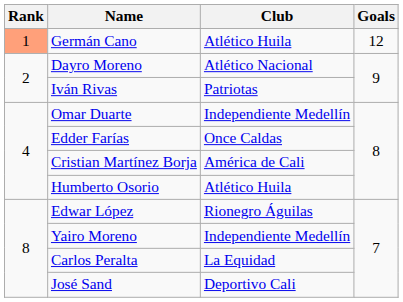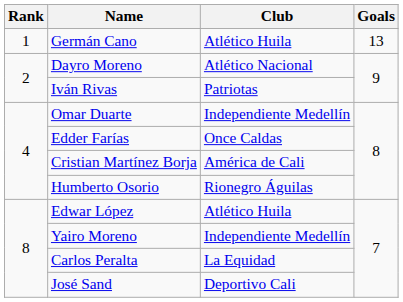Germán Cano | Rank: lightsalmon background -> no background
Germán Cano | Goals: 12 -> 13
Humberto Osorio | Club: Atlético Huila -> Rionegro Águilas
Edwar López | Club: Rionegro Águilas -> Atlético Huila
